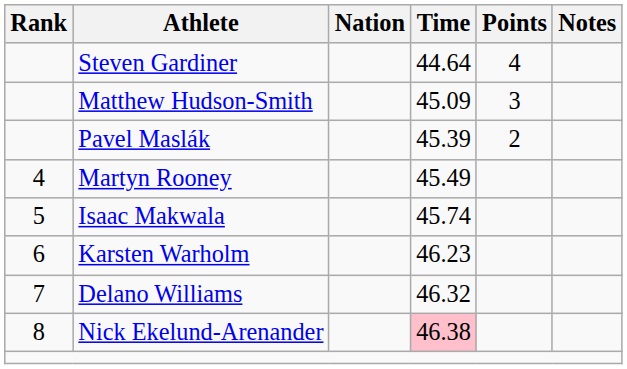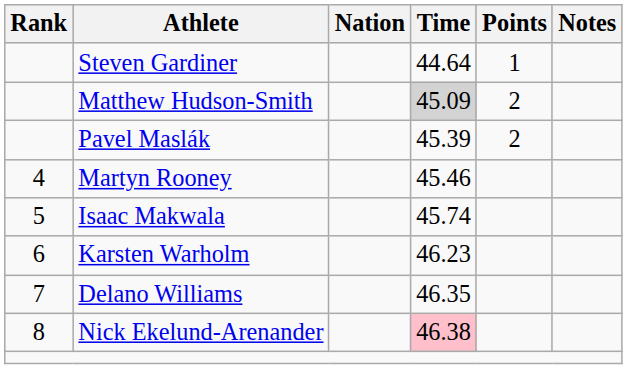Steven Gardiner | Points: 4 -> 1
Matthew Hudson-Smith | Time: no background -> lightgrey background
Matthew Hudson-Smith | Points: 3 -> 2
Martyn Rooney | Time: 45.49 -> 45.46
Delano Williams | Time: 46.32 -> 46.35
